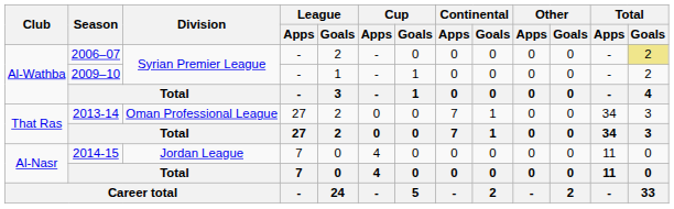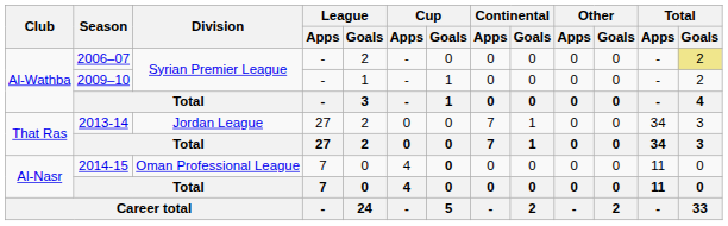2013-14 | Division: Oman Professional League -> Jordan League
2014-15 | Division: Jordan League -> Oman Professional League
2014-15 | Cup / Goals: normal -> bold
